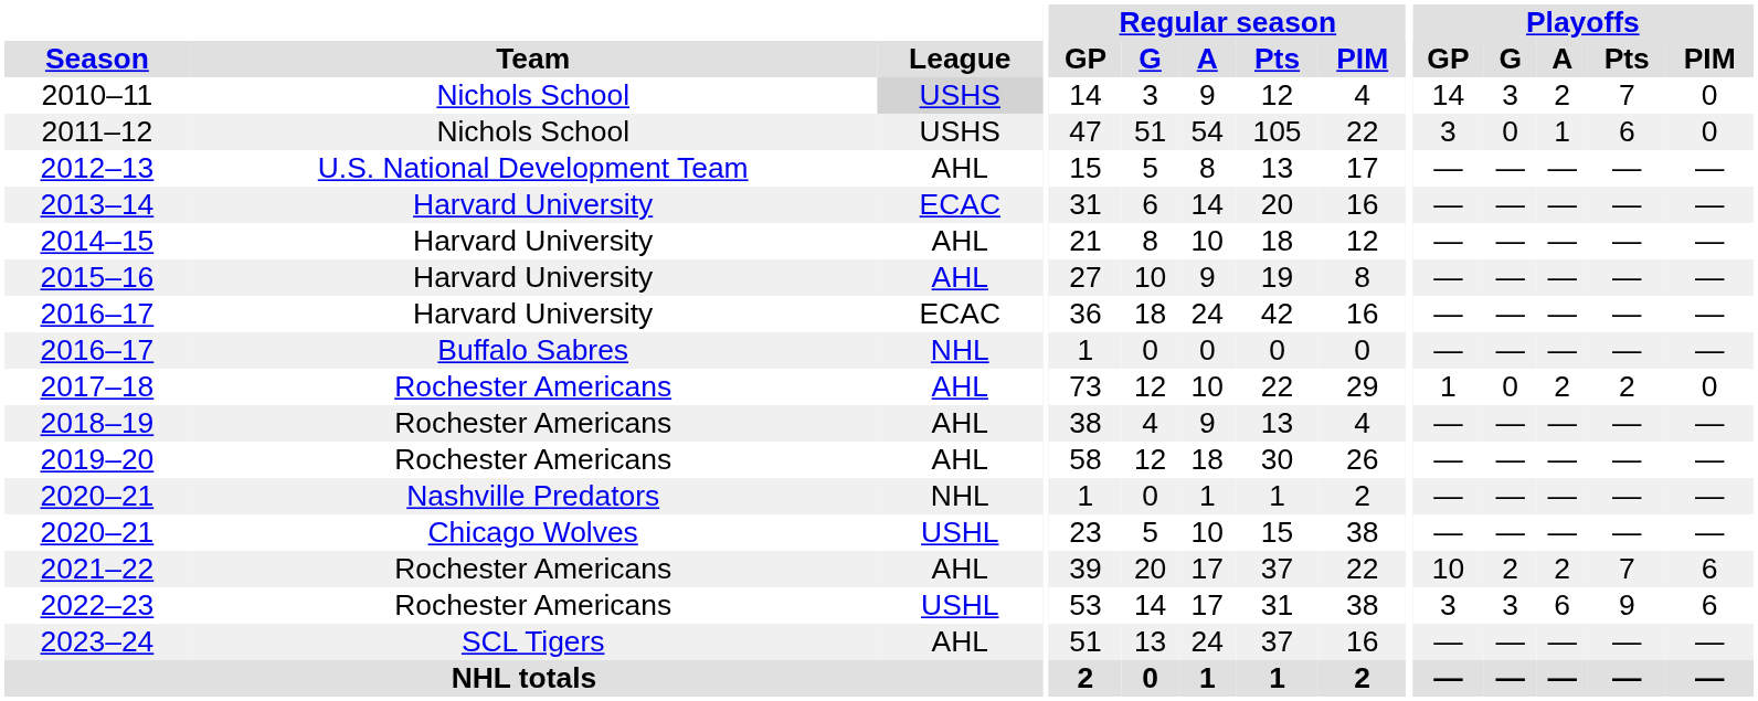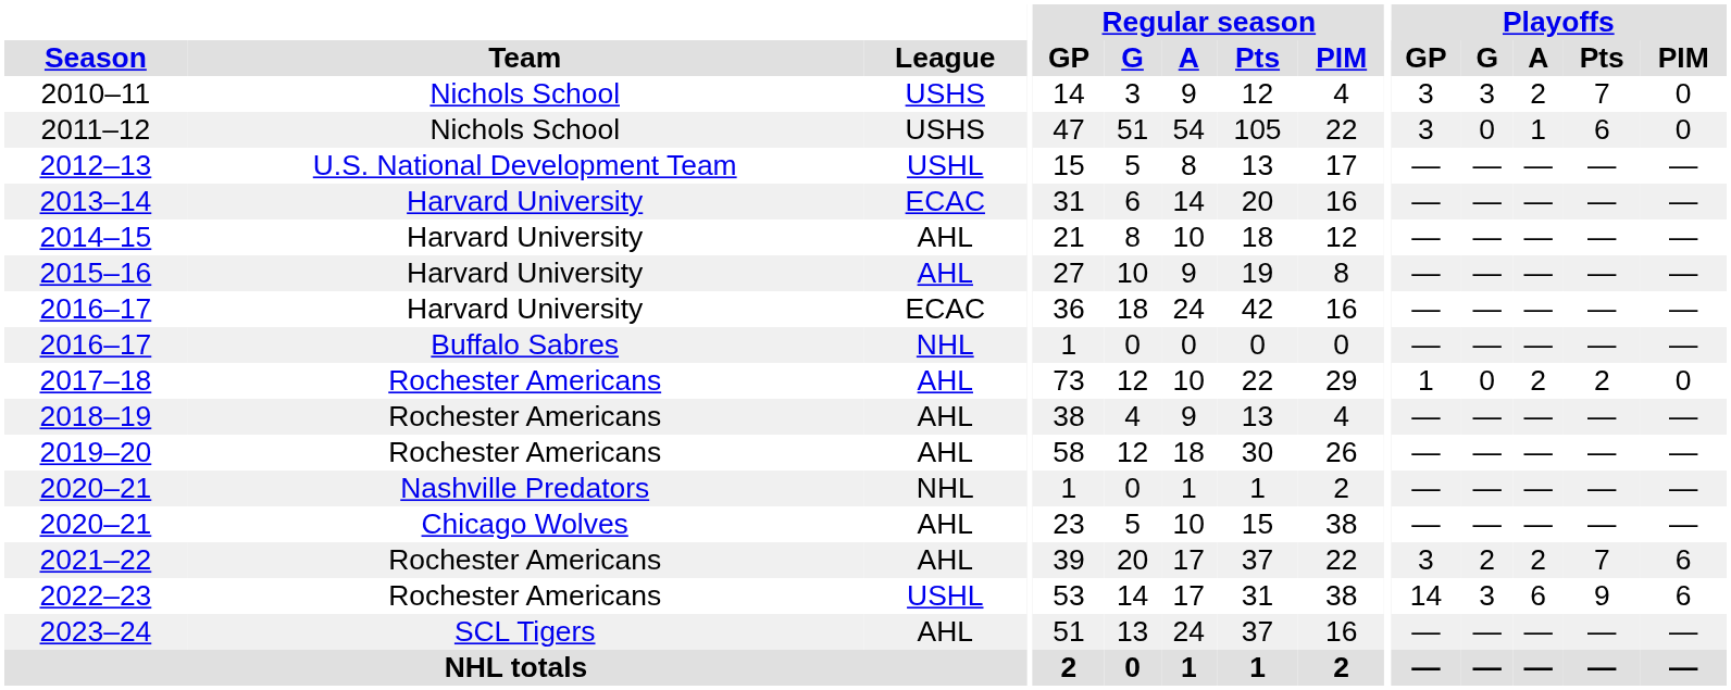2010–11 | League: lightgrey background -> no background
2010–11 | Playoffs / GP: 14 -> 3
2012–13 | League: AHL -> USHL
2020–21 / Chicago Wolves | League: USHL -> AHL
2021–22 | Playoffs / GP: 10 -> 3
2022–23 | Playoffs / GP: 3 -> 14
